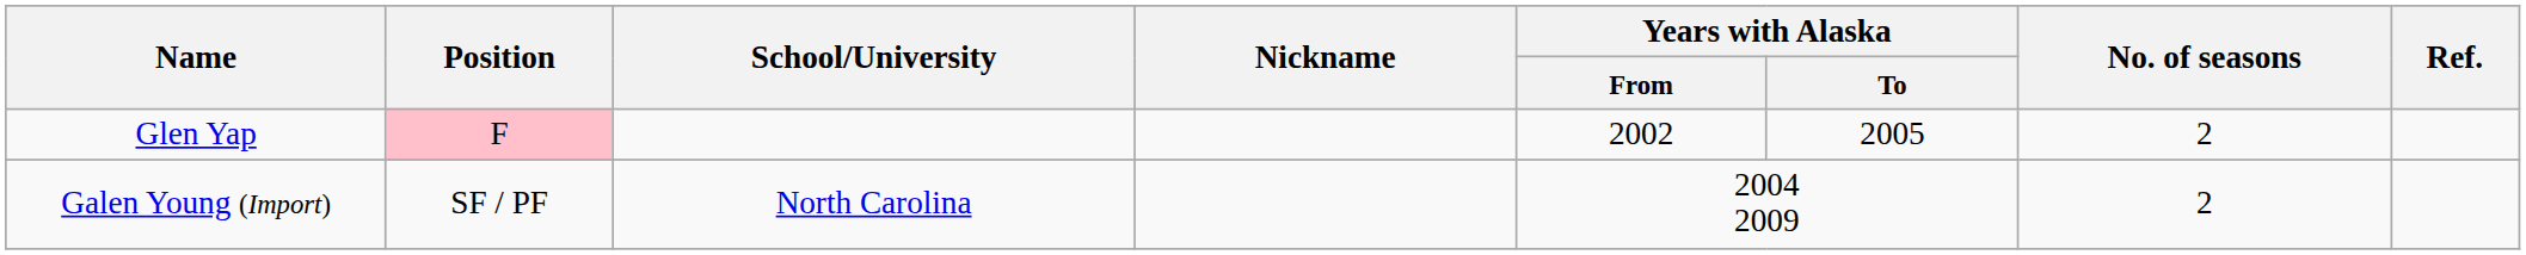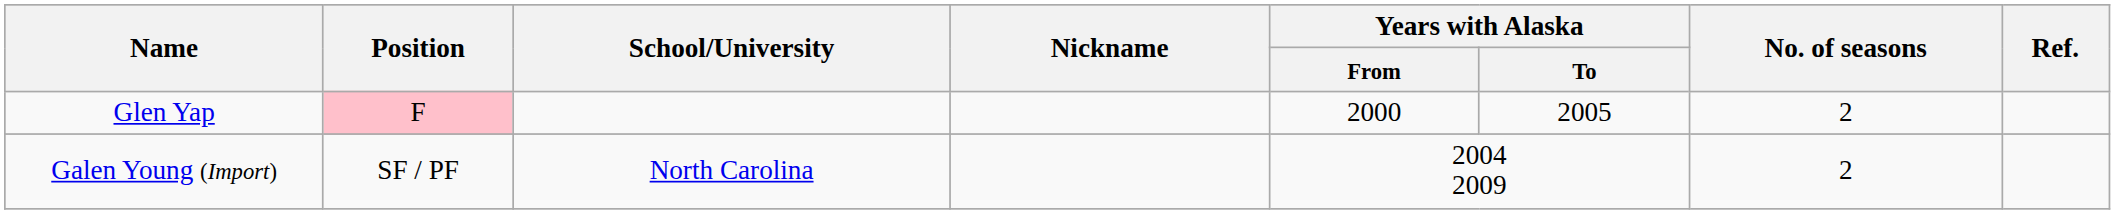Glen Yap | Years with Alaska / From: 2002 -> 2000
